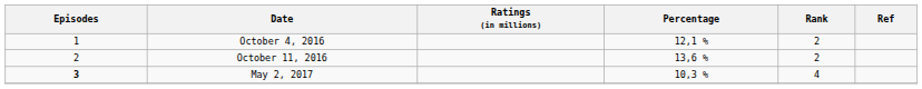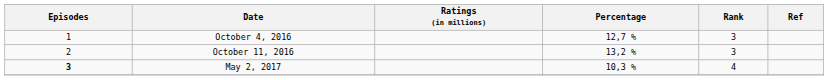October 4, 2016 | Percentage: 12,1 % -> 12,7 %
October 4, 2016 | Rank: 2 -> 3
October 11, 2016 | Percentage: 13,6 % -> 13,2 %
October 11, 2016 | Rank: 2 -> 3
